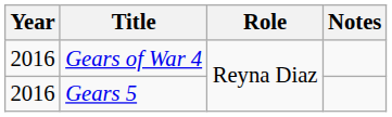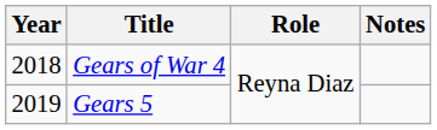Gears of War 4 | Year: 2016 -> 2018
Gears 5 | Year: 2016 -> 2019
